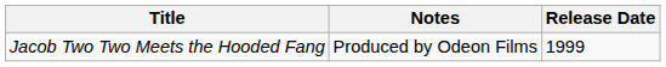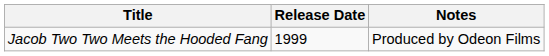columns swapped: Release Date <-> Notes
